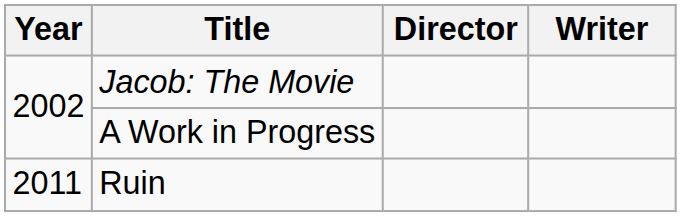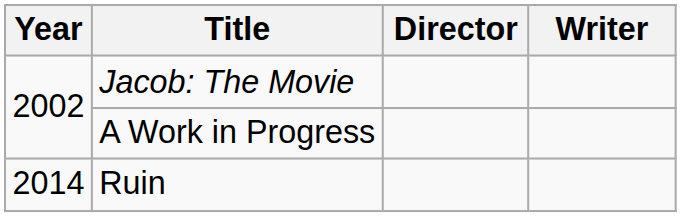Ruin | Year: 2011 -> 2014
